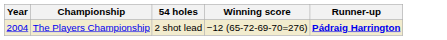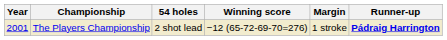+ column: Margin | 1 stroke
The Players Championship | Year: 2004 -> 2001
